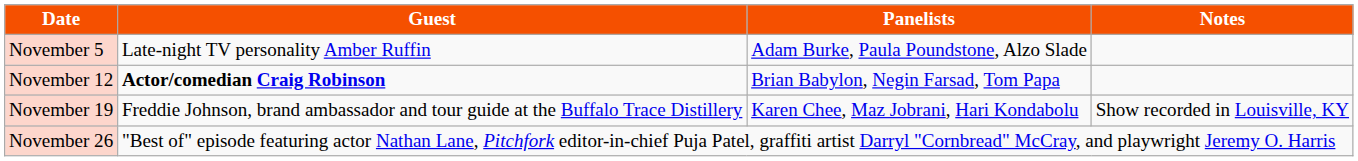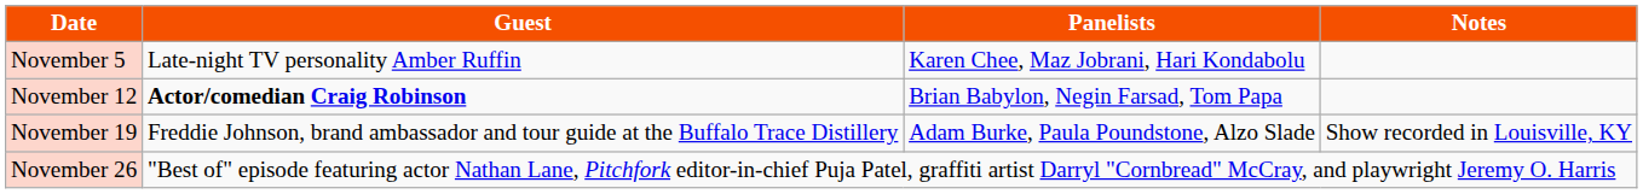November 5 | Panelists: Adam Burke, Paula Poundstone, Alzo Slade -> Karen Chee, Maz Jobrani, Hari Kondabolu
November 19 | Panelists: Karen Chee, Maz Jobrani, Hari Kondabolu -> Adam Burke, Paula Poundstone, Alzo Slade
